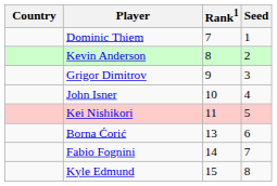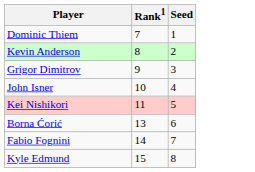- column: Country
